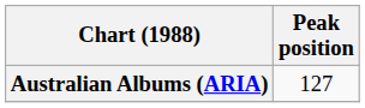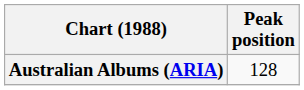Australian Albums (ARIA) | Peak position: 127 -> 128
